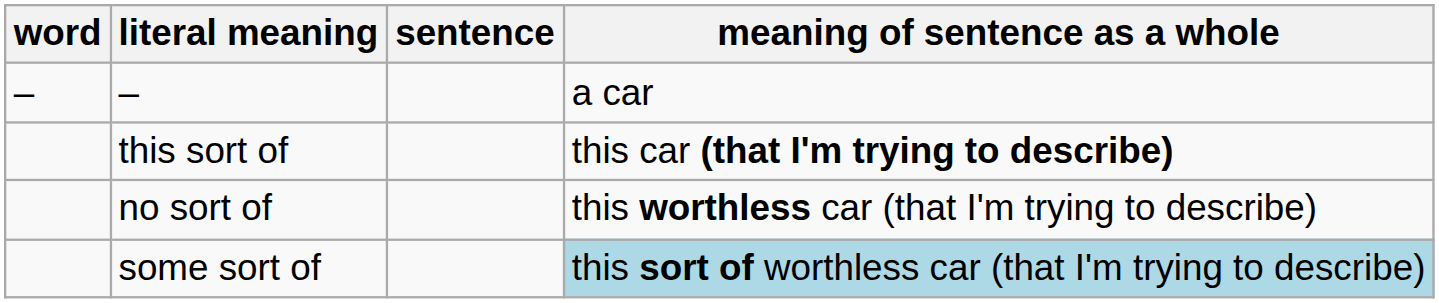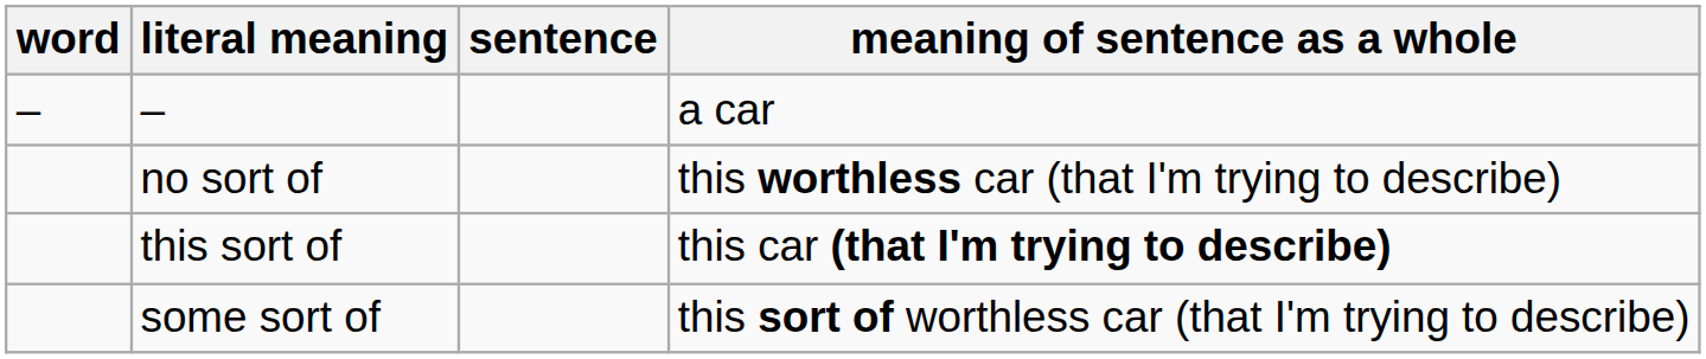rows swapped: this sort of <-> no sort of
some sort of | meaning of sentence as a whole: lightblue background -> no background
